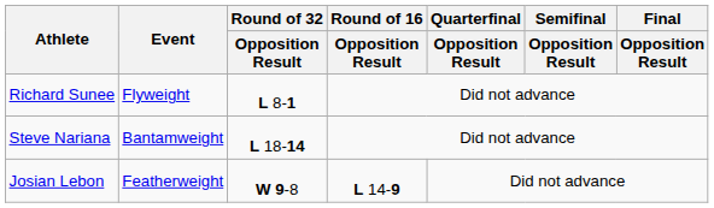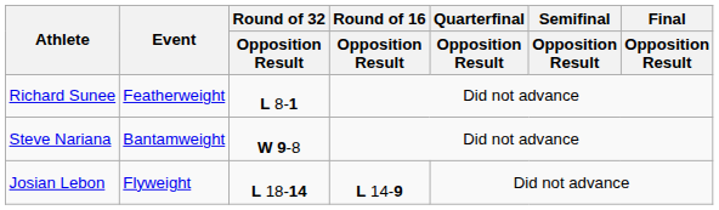Richard Sunee | Event: Flyweight -> Featherweight
Steve Nariana | Round of 32 / Opposition Result: L 18-14 -> W 9-8
Josian Lebon | Event: Featherweight -> Flyweight
Josian Lebon | Round of 32 / Opposition Result: W 9-8 -> L 18-14
